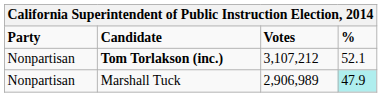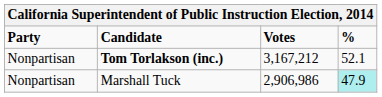Tom Torlakson (inc.) | Votes: 3,107,212 -> 3,167,212
Marshall Tuck | Votes: 2,906,989 -> 2,906,986
